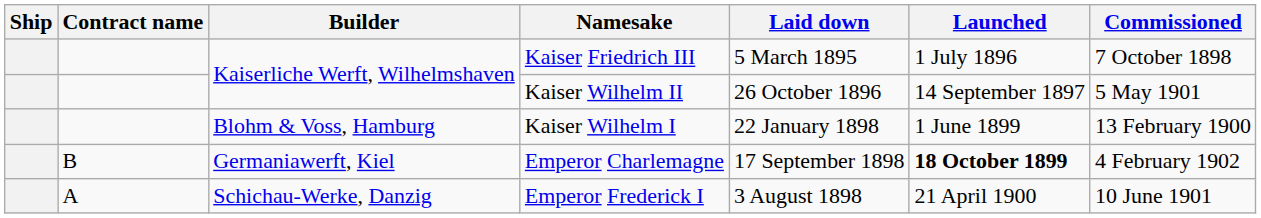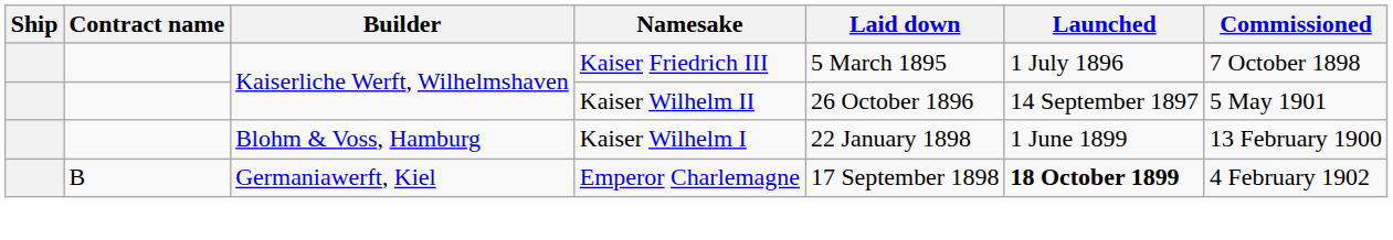- row: A | Schichau-Werke, Danzig | Emperor Frederick I | 3 August 1898 | 21 April 1900 | 10 June 1901
